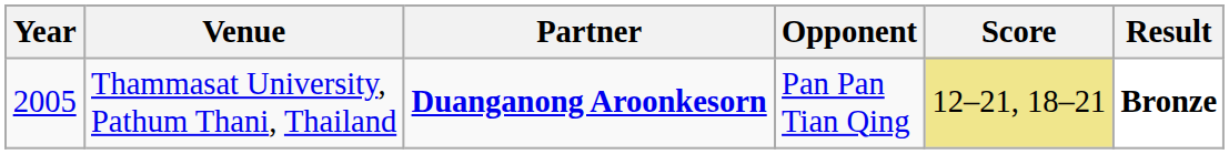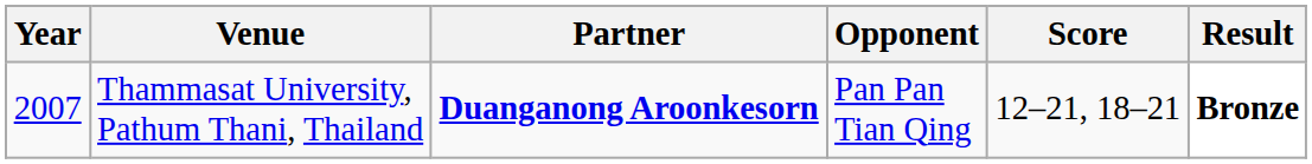Thammasat University, Pathum Thani, Thailand | Year: 2005 -> 2007
Thammasat University, Pathum Thani, Thailand | Score: khaki background -> no background
